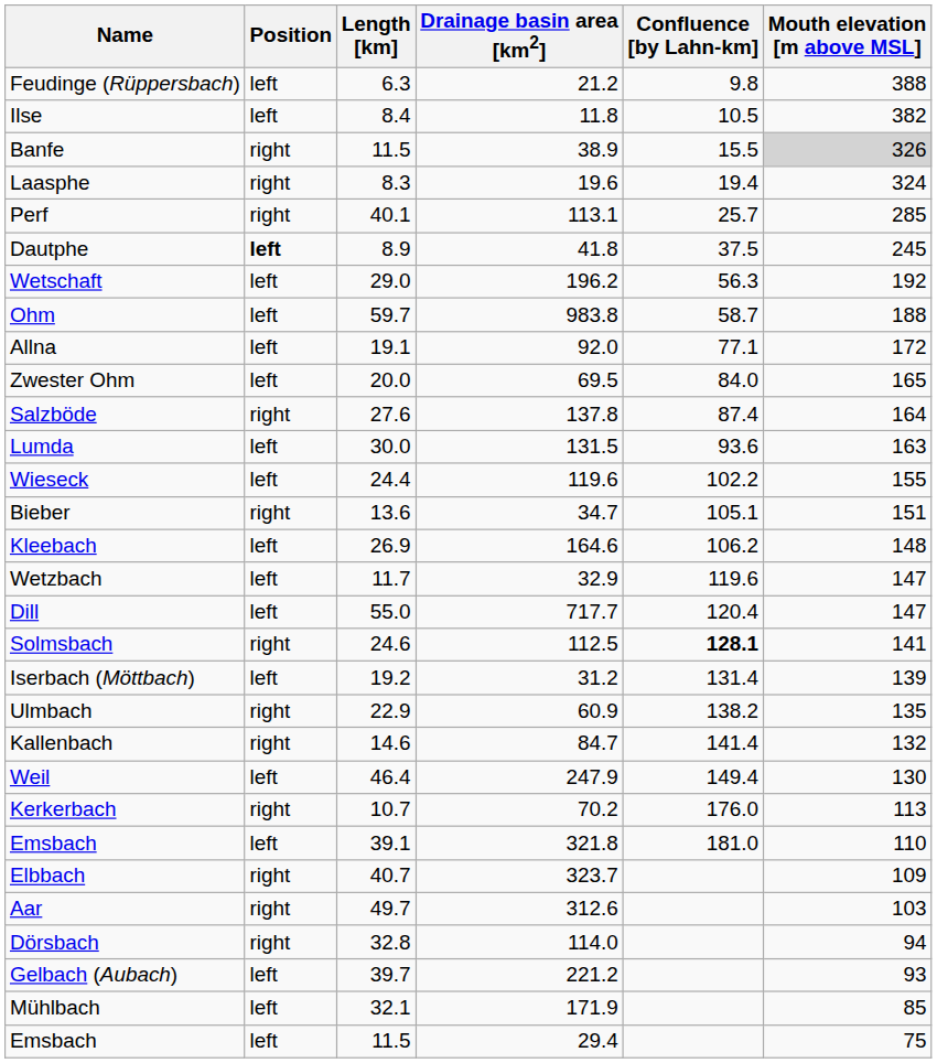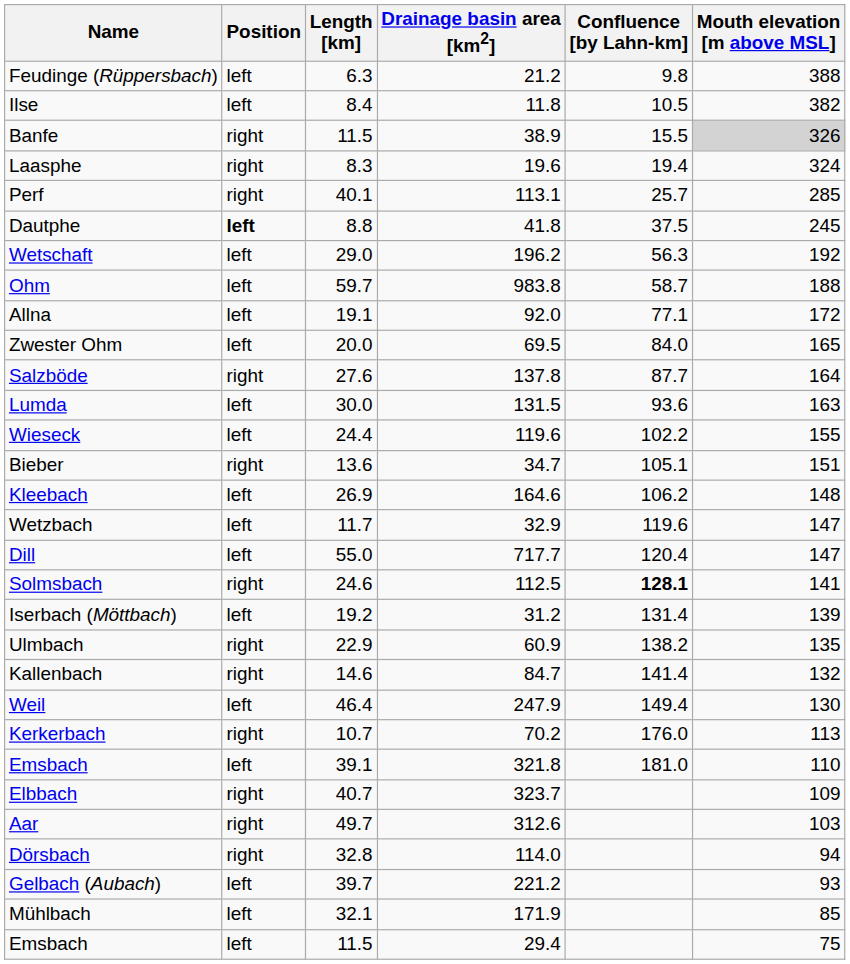Dautphe | Length [km]: 8.9 -> 8.8
Salzböde | Confluence [by Lahn-km]: 87.4 -> 87.7
